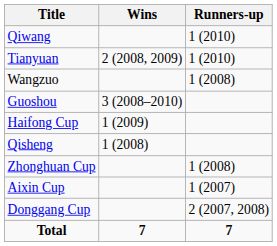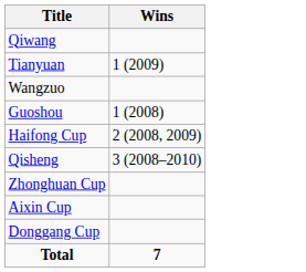- column: Runners-up | 1 (2010) | 1 (2010) | 1 (2008) | 1 (2008) | 1 (2007) | 2 (2007, 2008) | 7
Tianyuan | Wins: 2 (2008, 2009) -> 1 (2009)
Guoshou | Wins: 3 (2008–2010) -> 1 (2008)
Haifong Cup | Wins: 1 (2009) -> 2 (2008, 2009)
Qisheng | Wins: 1 (2008) -> 3 (2008–2010)
